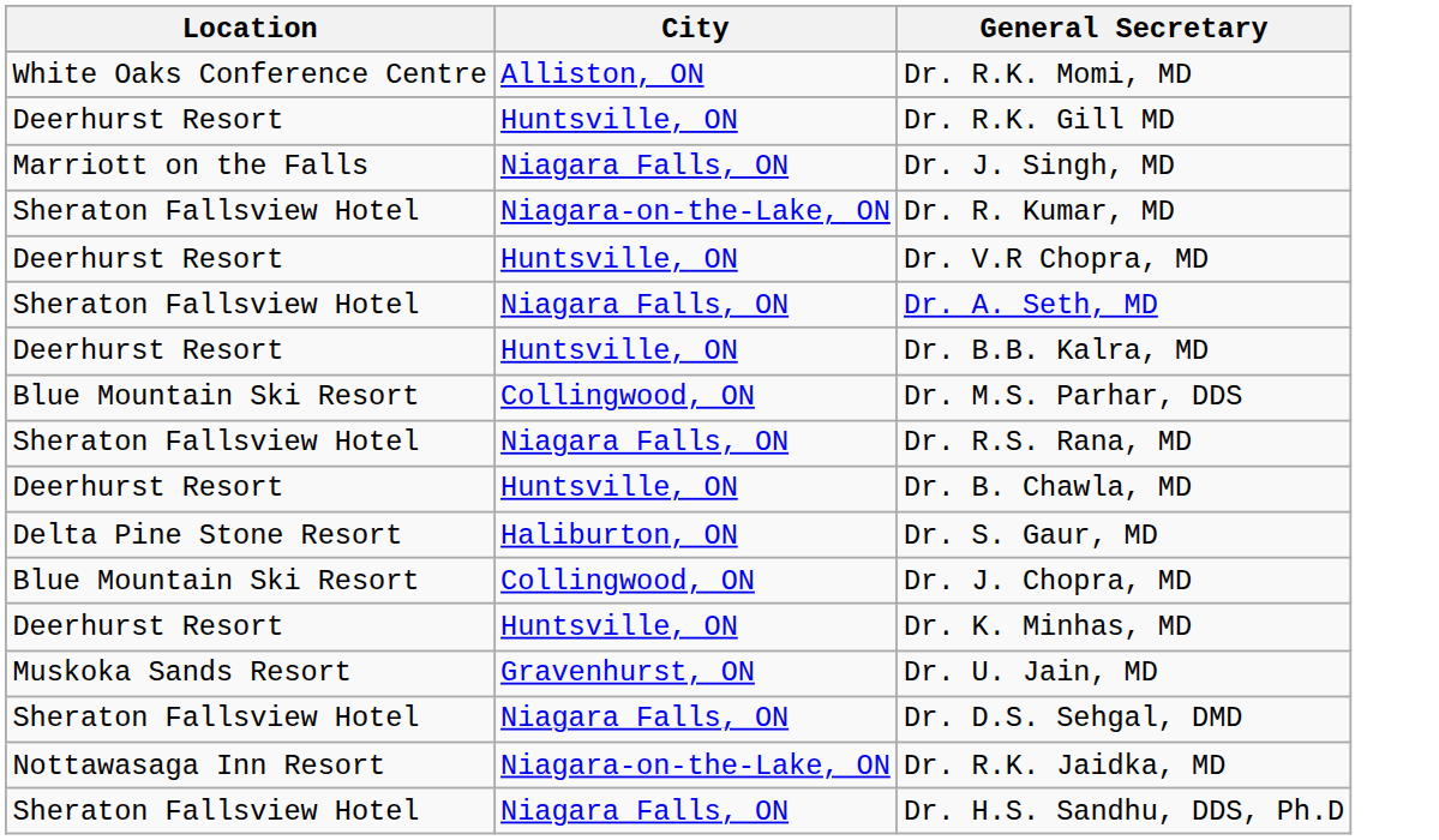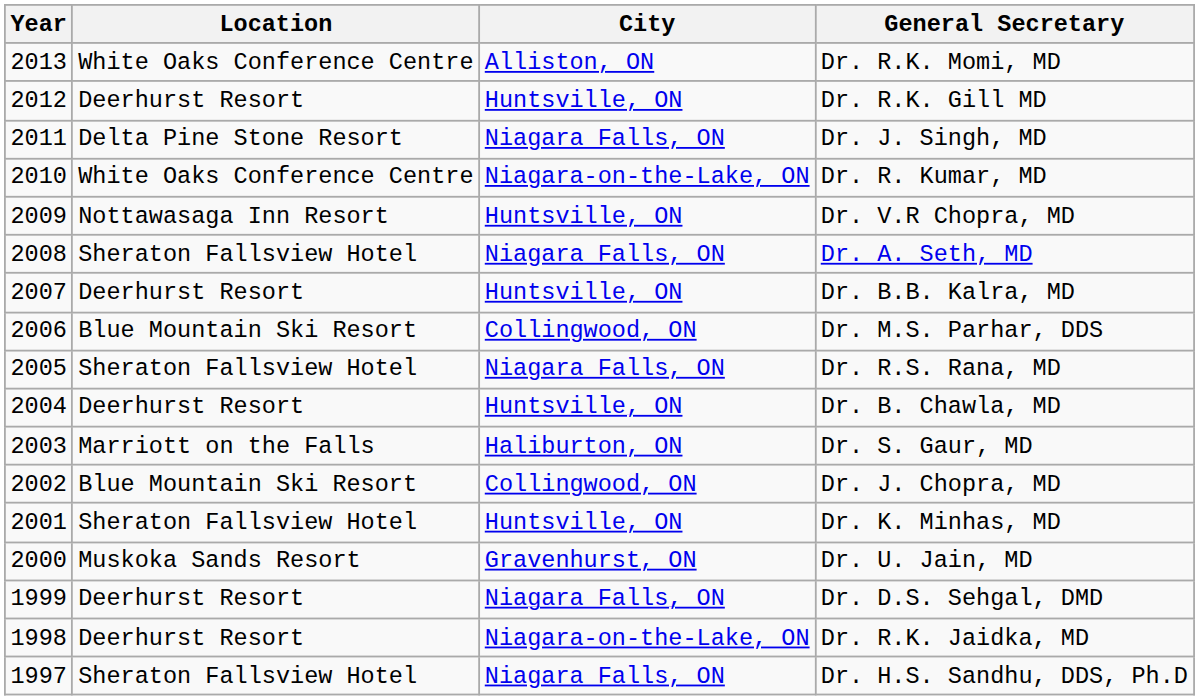+ column: Year | 2013 | 2012 | 2011 | 2010 | 2009 | 2008 | 2007 | 2006 | 2005 | 2004 | 2003 | 2002 | 2001 | 2000 | 1999 | 1998 | 1997
Dr. J. Singh, MD | Location: Marriott on the Falls -> Delta Pine Stone Resort
Dr. R. Kumar, MD | Location: Sheraton Fallsview Hotel -> White Oaks Conference Centre
Dr. V.R Chopra, MD | Location: Deerhurst Resort -> Nottawasaga Inn Resort
Dr. S. Gaur, MD | Location: Delta Pine Stone Resort -> Marriott on the Falls
Dr. K. Minhas, MD | Location: Deerhurst Resort -> Sheraton Fallsview Hotel
Dr. D.S. Sehgal, DMD | Location: Sheraton Fallsview Hotel -> Deerhurst Resort
Dr. R.K. Jaidka, MD | Location: Nottawasaga Inn Resort -> Deerhurst Resort
